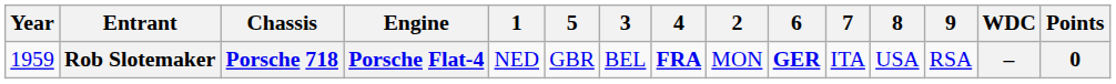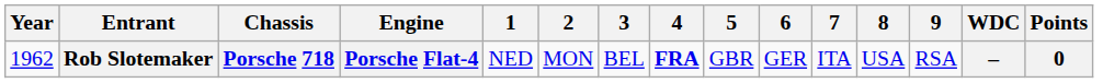columns swapped: 2 <-> 5
Rob Slotemaker | Year: 1959 -> 1962
Rob Slotemaker | 6: bold -> normal
